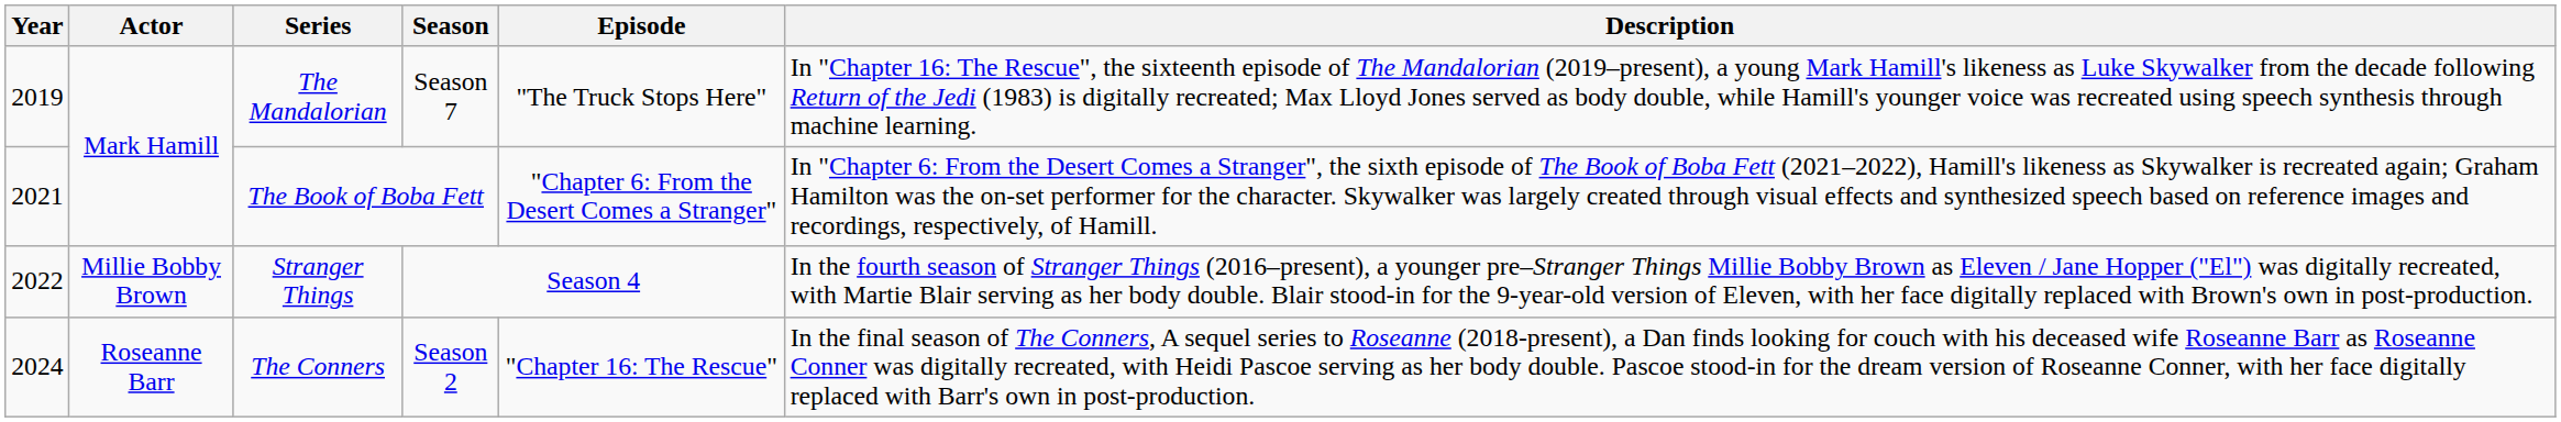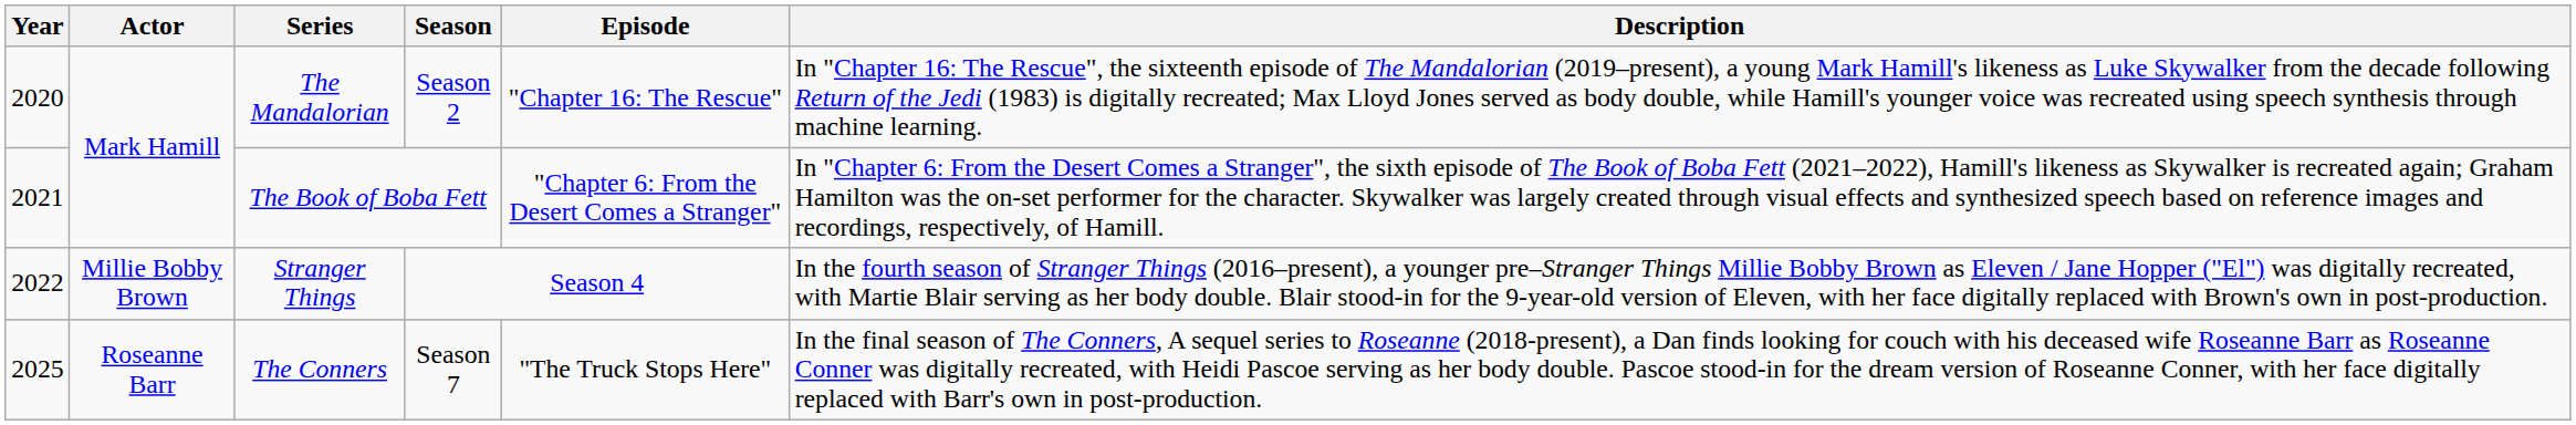The Mandalorian | Year: 2019 -> 2020
The Mandalorian | Season: Season 7 -> Season 2
The Mandalorian | Episode: "The Truck Stops Here" -> "Chapter 16: The Rescue"
The Conners | Year: 2024 -> 2025
The Conners | Season: Season 2 -> Season 7
The Conners | Episode: "Chapter 16: The Rescue" -> "The Truck Stops Here"
